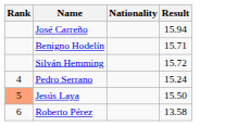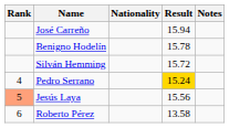+ column: Notes
Benigno Hodelín | Result: 15.71 -> 15.78
Pedro Serrano | Result: no background -> gold background
Jesús Laya | Result: 15.50 -> 15.56
